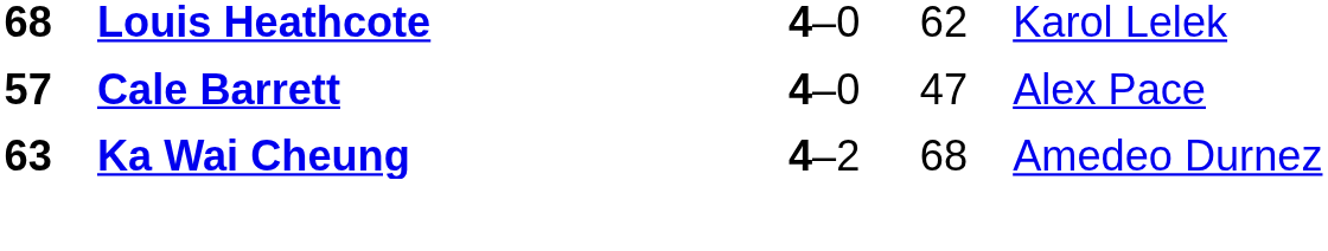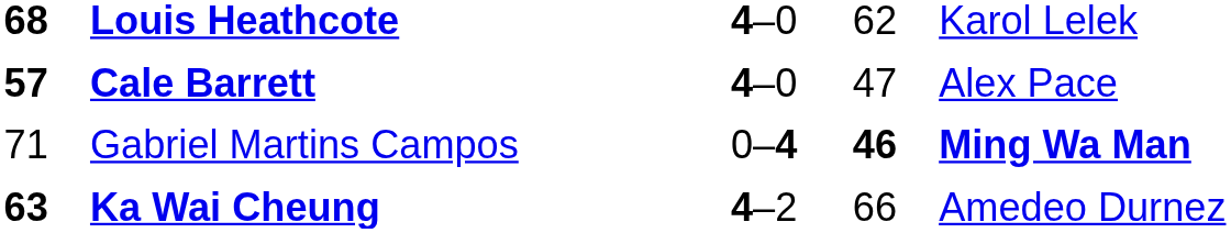+ row: 71 | Gabriel Martins Campos | 0–4 | 46 | Ming Wa Man
Ka Wai Cheung | column 4: 68 -> 66
